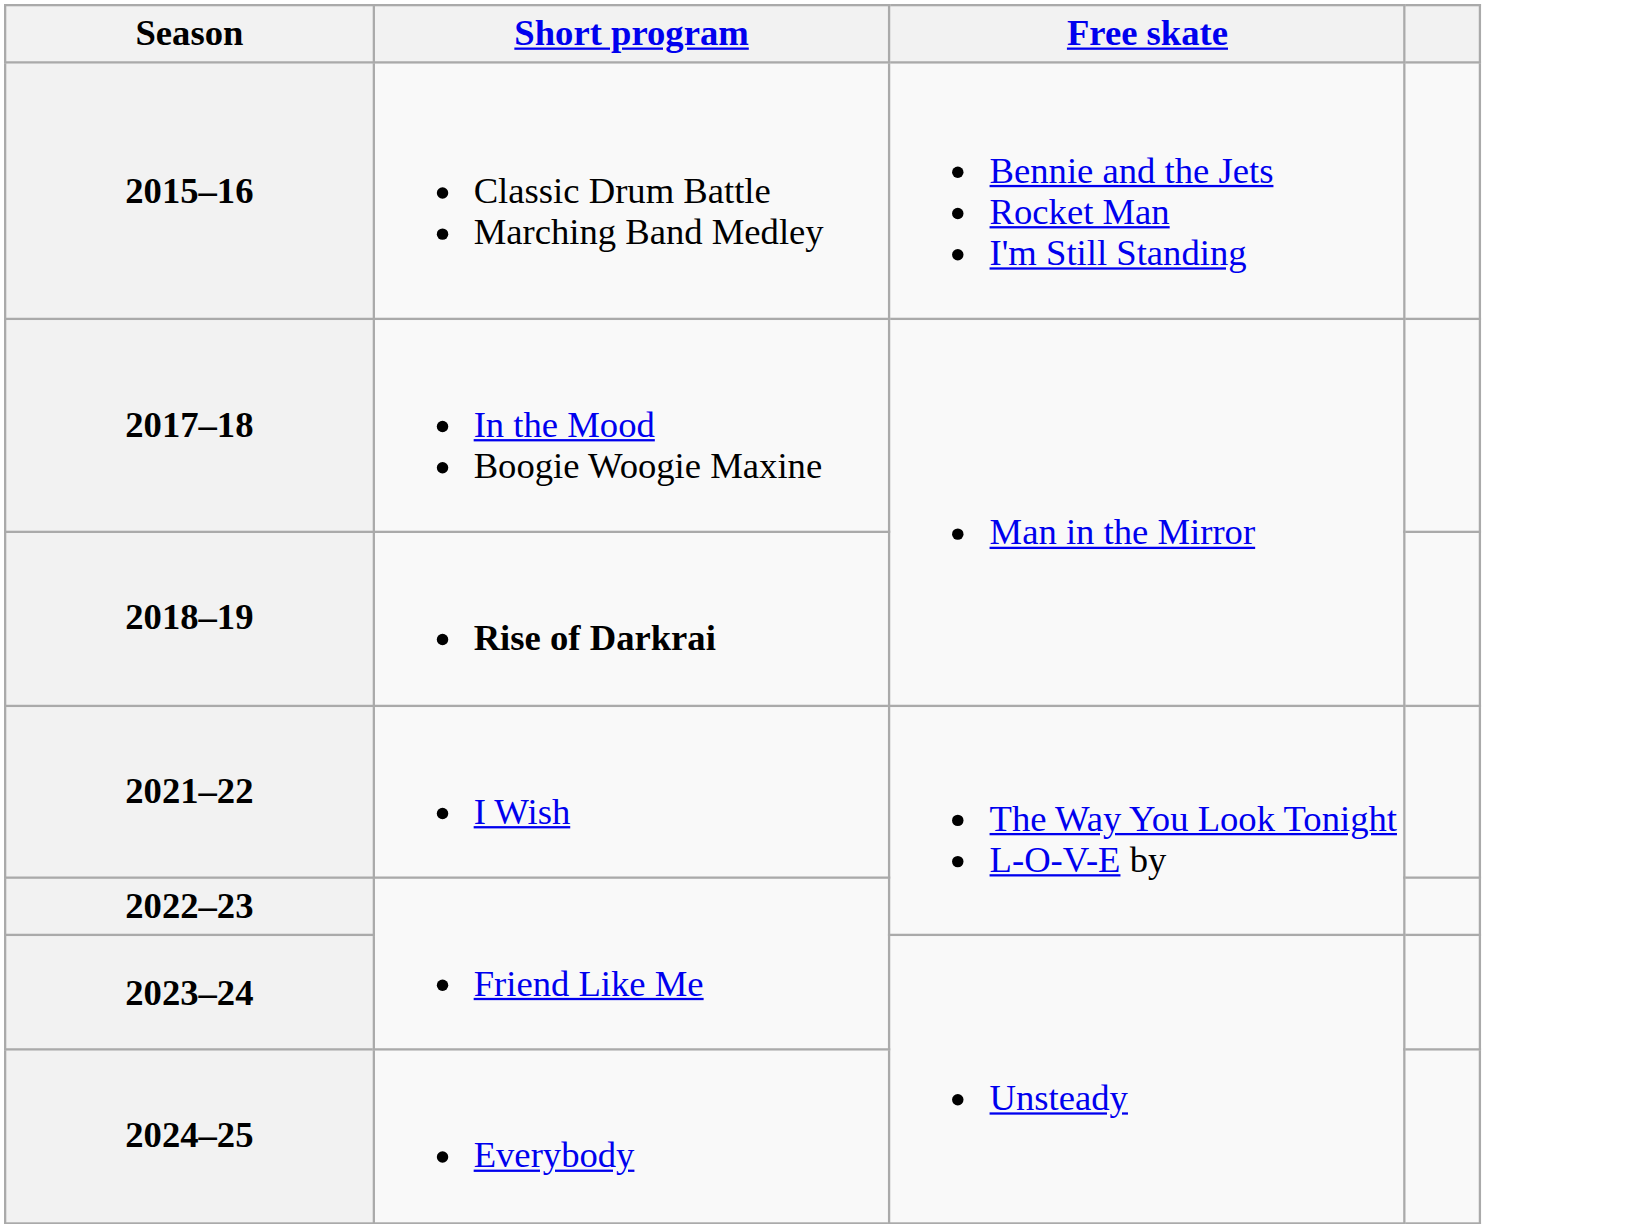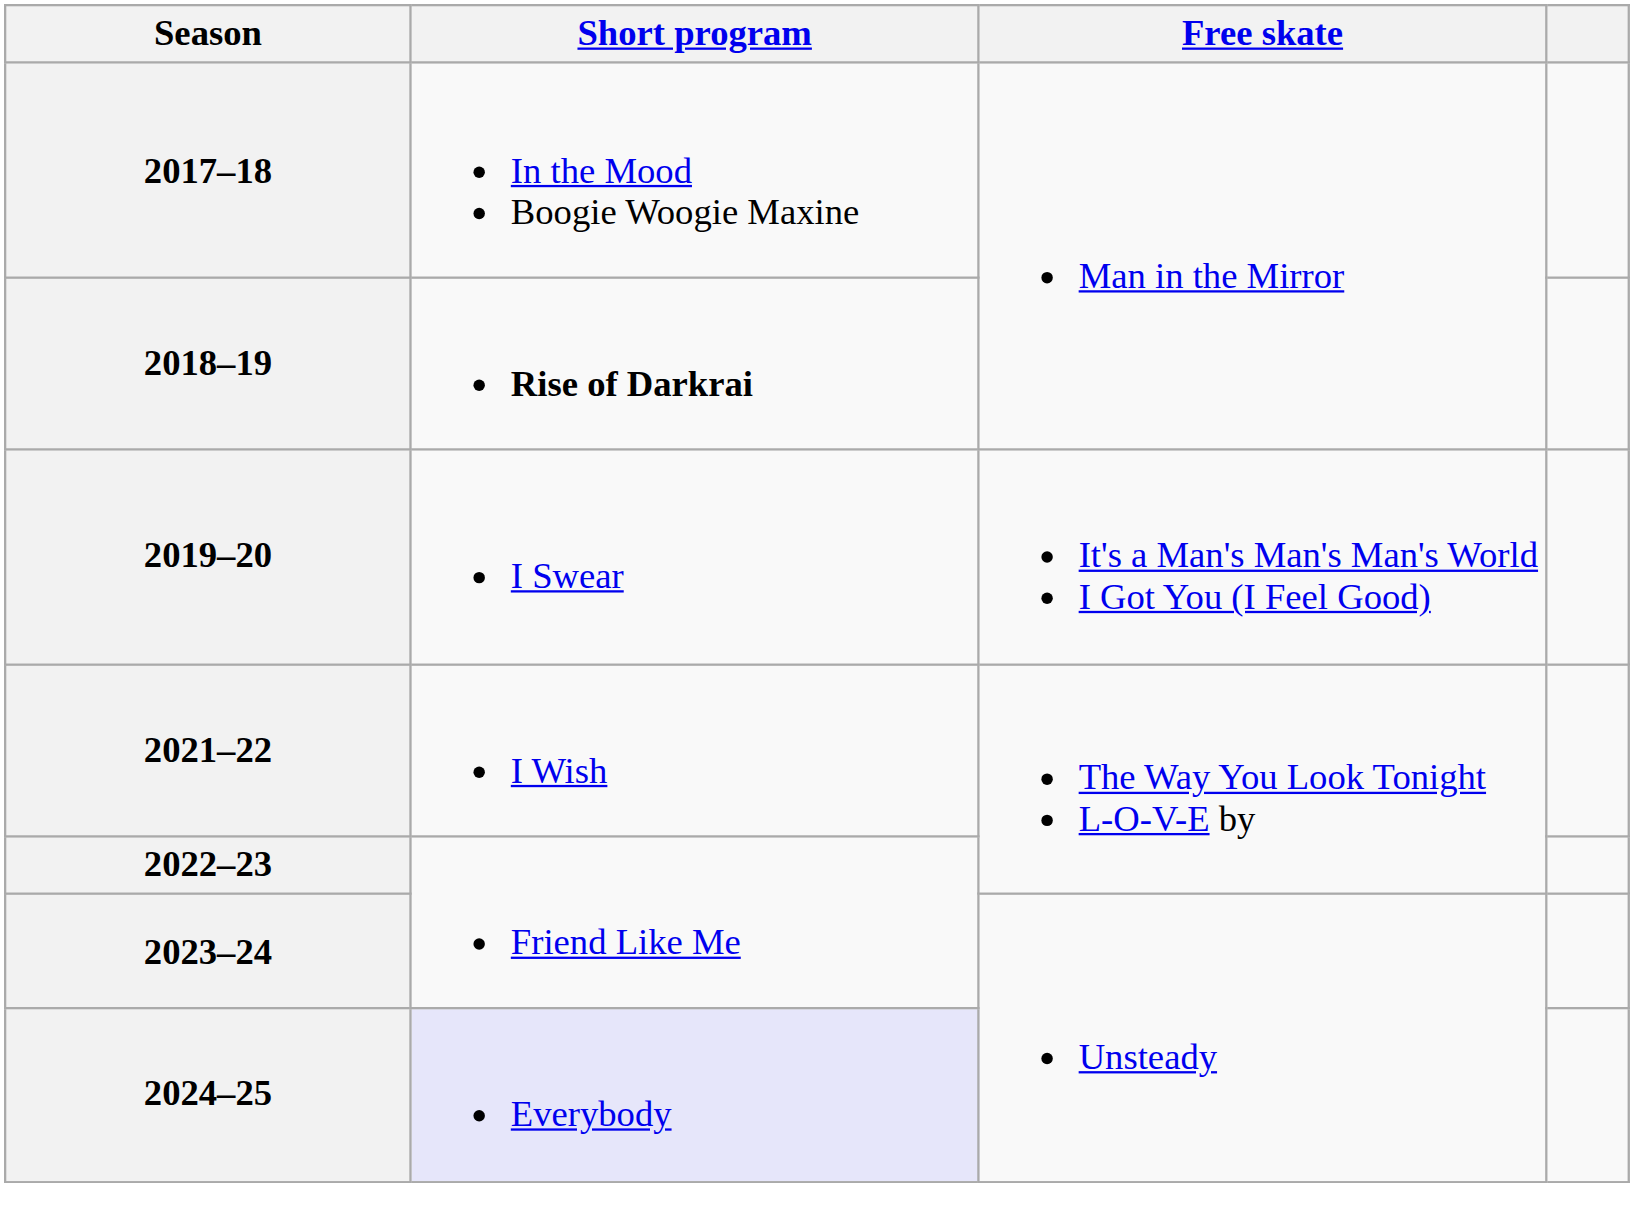- row: 2015–16 | Classic Drum Battle Marching Band Medley | Bennie and the Jets Rocket Man I'm Still Standing
+ row: 2019–20 | I Swear | It's a Man's Man's Man's World I Got You (I Feel Good)
2024–25 | Short program: no background -> lavender background
